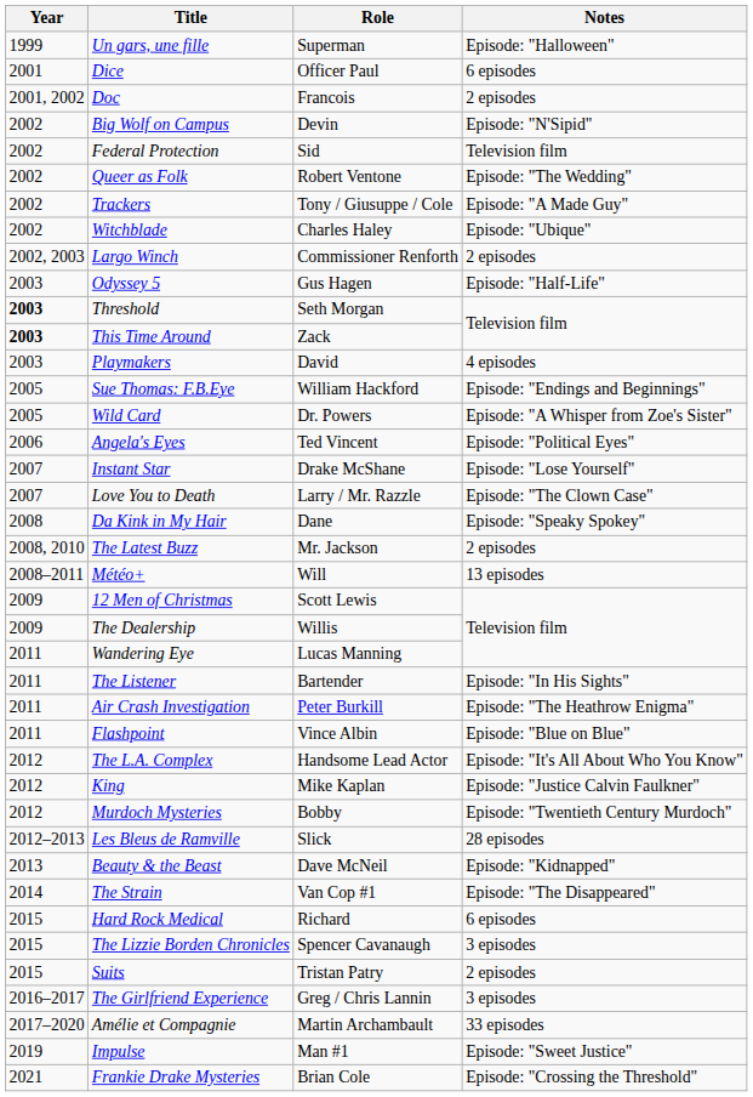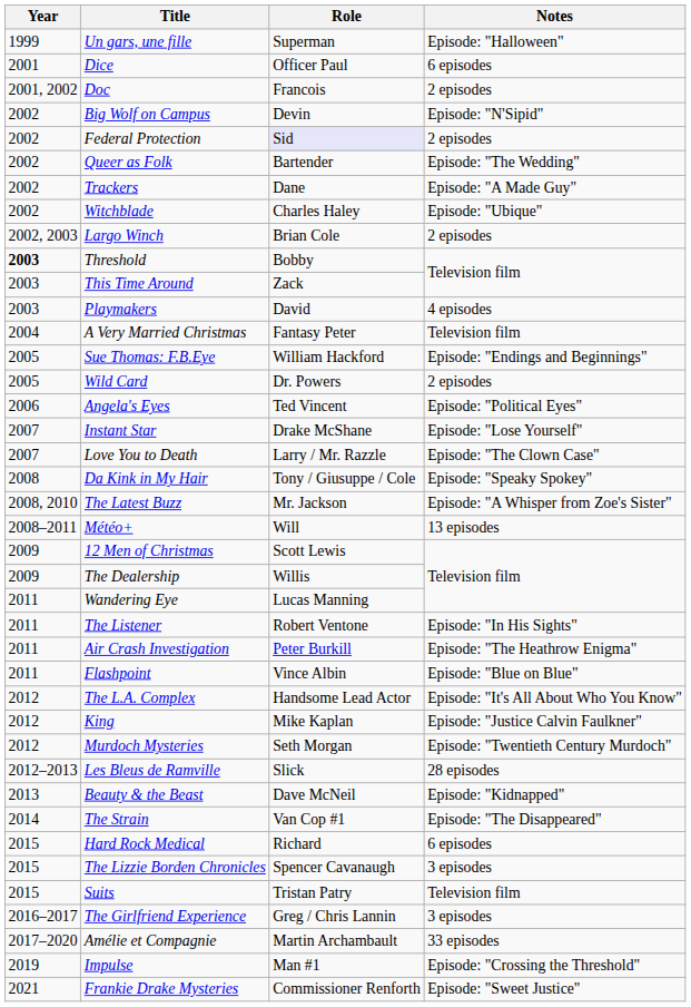Federal Protection | Role: no background -> lavender background
Federal Protection | Notes: Television film -> 2 episodes
Queer as Folk | Role: Robert Ventone -> Bartender
Trackers | Role: Tony / Giusuppe / Cole -> Dane
Largo Winch | Role: Commissioner Renforth -> Brian Cole
- row: 2003 | Odyssey 5 | Gus Hagen | Episode: "Half-Life"
Threshold | Role: Seth Morgan -> Bobby
This Time Around | Year: bold -> normal
+ row: 2004 | A Very Married Christmas | Fantasy Peter | Television film
Wild Card | Notes: Episode: "A Whisper from Zoe's Sister" -> 2 episodes
Da Kink in My Hair | Role: Dane -> Tony / Giusuppe / Cole
The Latest Buzz | Notes: 2 episodes -> Episode: "A Whisper from Zoe's Sister"
The Listener | Role: Bartender -> Robert Ventone
Murdoch Mysteries | Role: Bobby -> Seth Morgan
Suits | Notes: 2 episodes -> Television film
Impulse | Notes: Episode: "Sweet Justice" -> Episode: "Crossing the Threshold"
Frankie Drake Mysteries | Role: Brian Cole -> Commissioner Renforth
Frankie Drake Mysteries | Notes: Episode: "Crossing the Threshold" -> Episode: "Sweet Justice"
